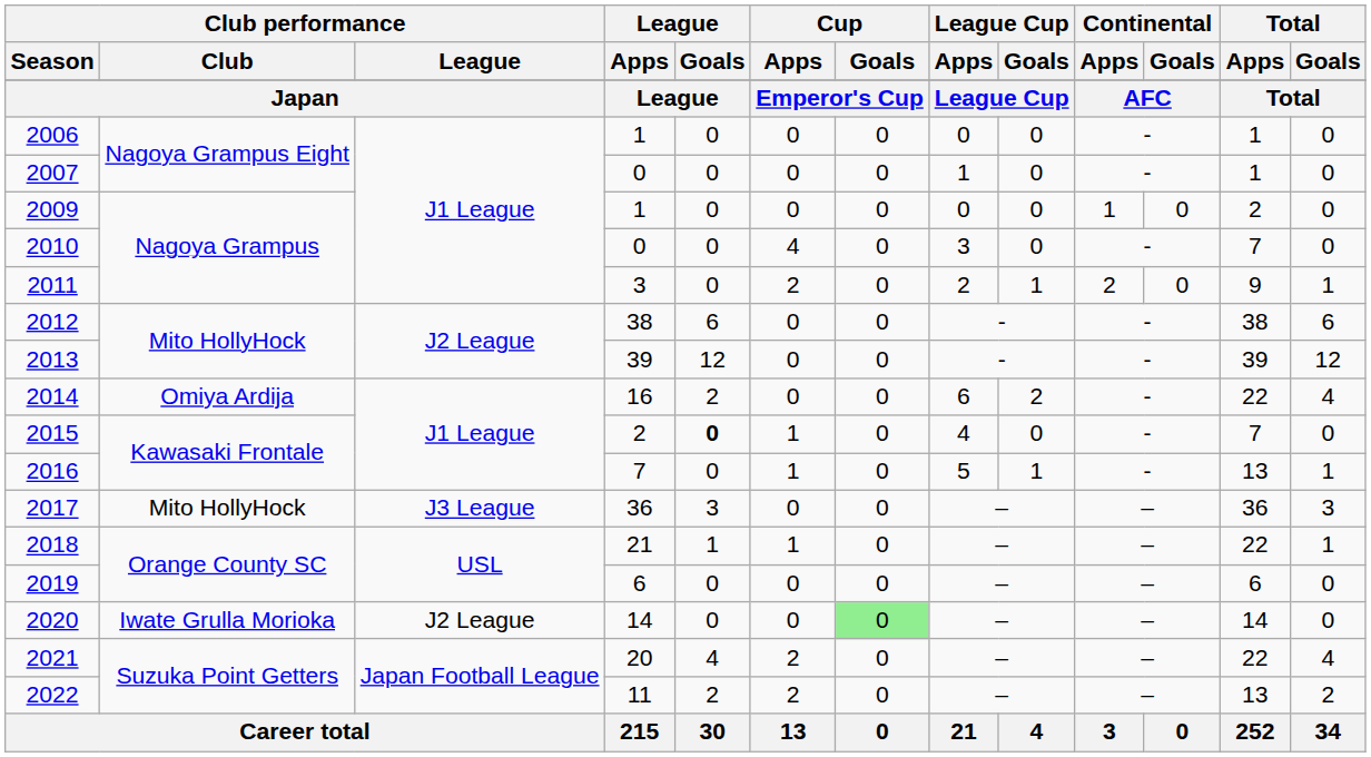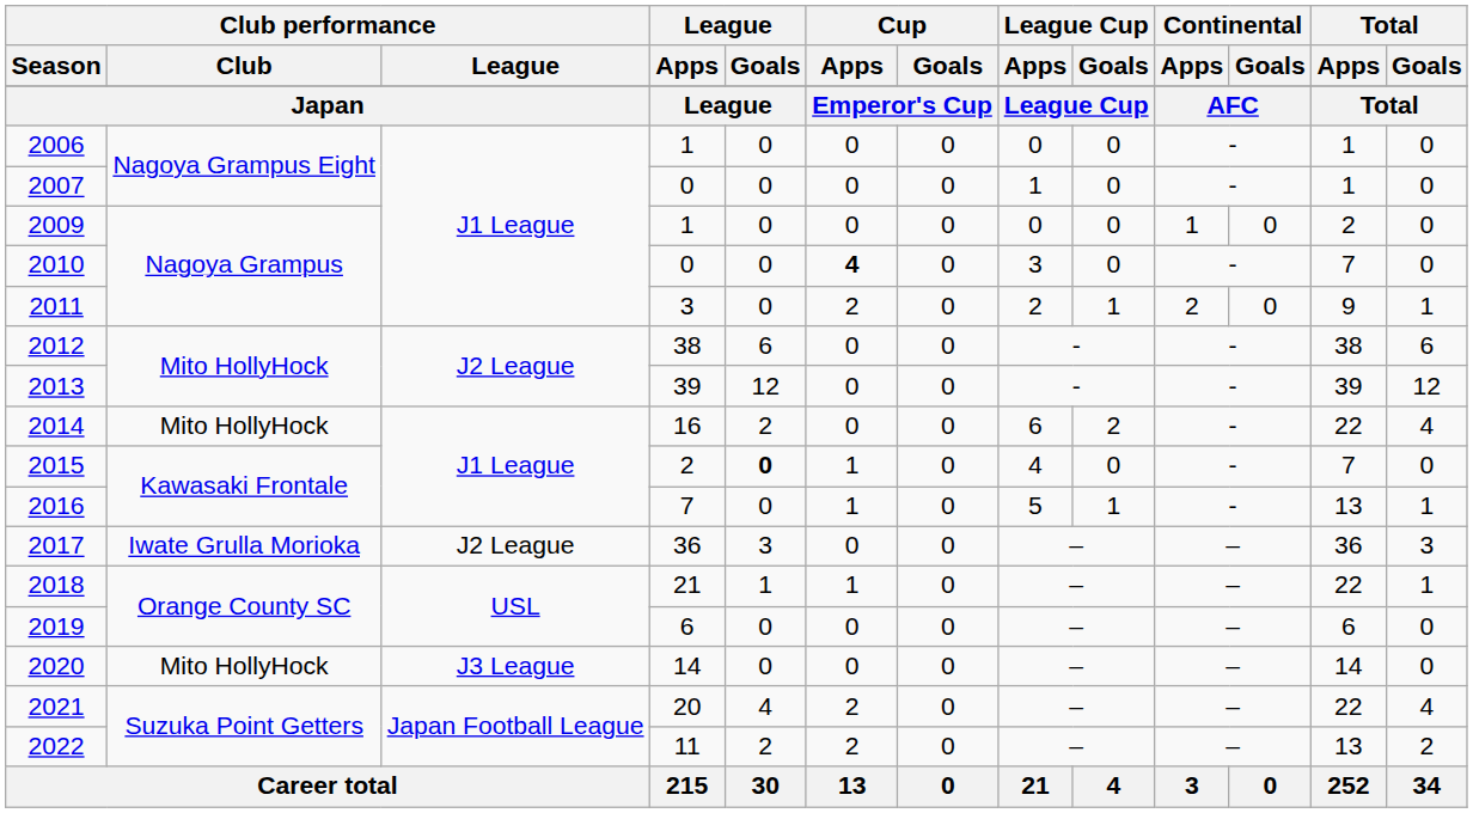2010 | Cup / Apps: normal -> bold
2014 | Club performance / Club: Omiya Ardija -> Mito HollyHock
2017 | Club performance / Club: Mito HollyHock -> Iwate Grulla Morioka
2017 | Club performance / League: J3 League -> J2 League
2020 | Club performance / Club: Iwate Grulla Morioka -> Mito HollyHock
2020 | Club performance / League: J2 League -> J3 League
2020 | Cup / Goals: lightgreen background -> no background
